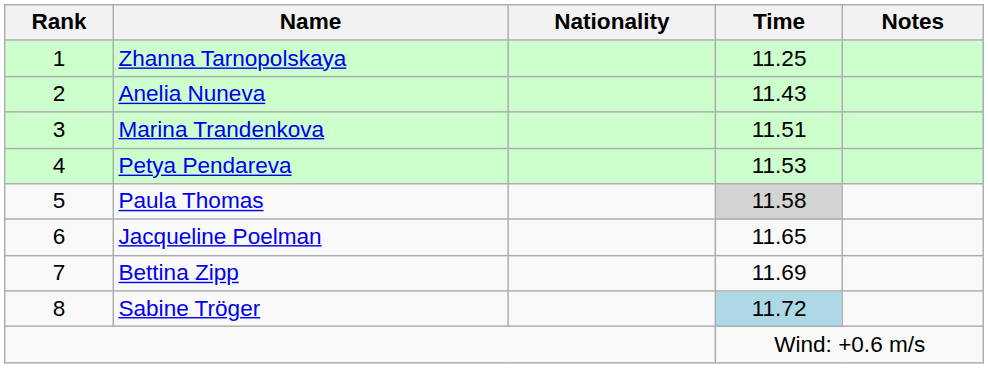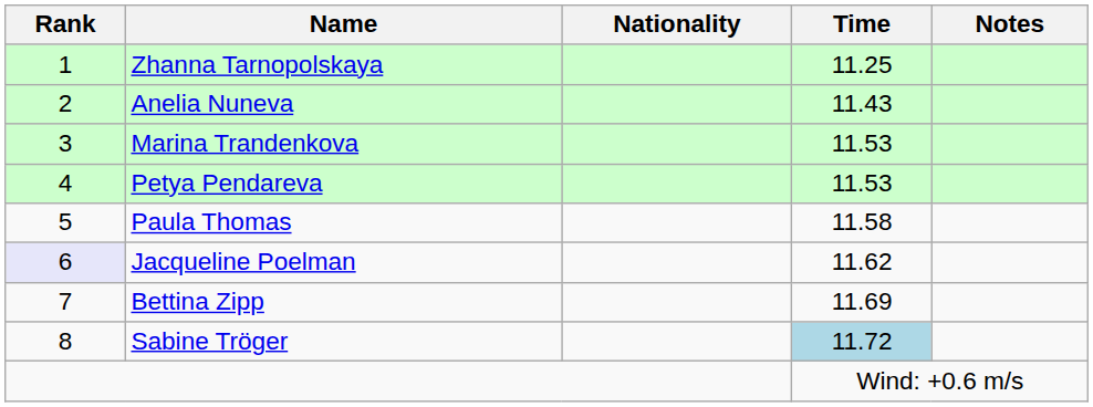Marina Trandenkova | Time: 11.51 -> 11.53
Paula Thomas | Time: lightgrey background -> no background
Jacqueline Poelman | Rank: no background -> lavender background
Jacqueline Poelman | Time: 11.65 -> 11.62
